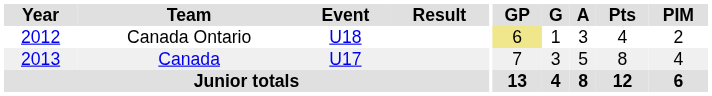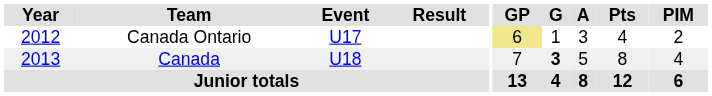Canada Ontario | Event: U18 -> U17
Canada | Event: U17 -> U18
Canada | G: normal -> bold
